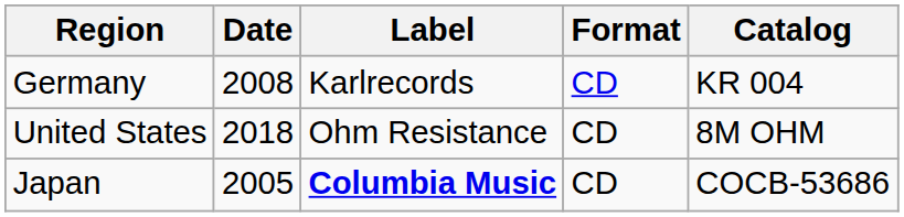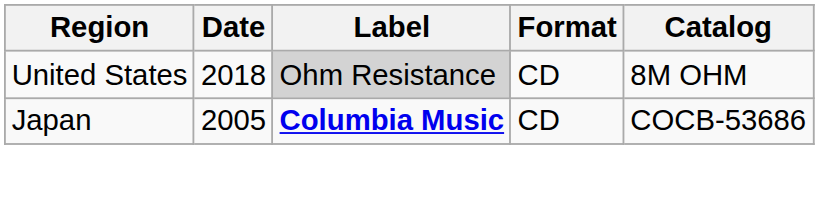- row: Germany | 2008 | Karlrecords | CD | KR 004
United States | Label: no background -> lightgrey background
